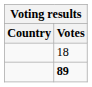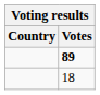rows swapped: 89 <-> 18
